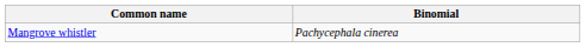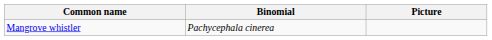+ column: Picture
